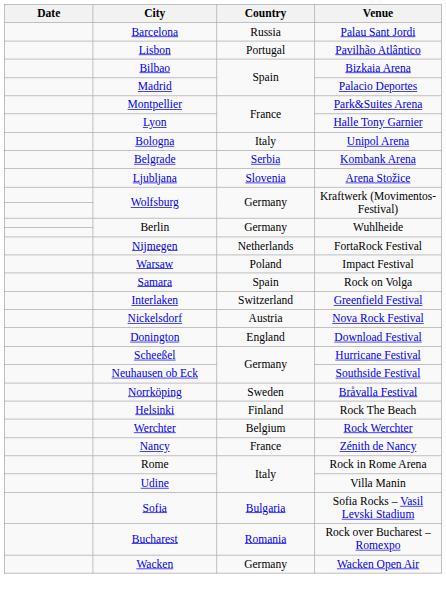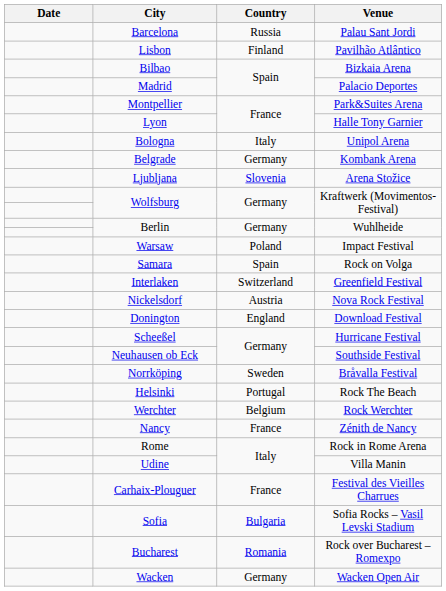Lisbon | Country: Portugal -> Finland
Belgrade | Country: Serbia -> Germany
- row: Nijmegen | Netherlands | FortaRock Festival
Helsinki | Country: Finland -> Portugal
+ row: Carhaix-Plouguer | France | Festival des Vieilles Charrues
